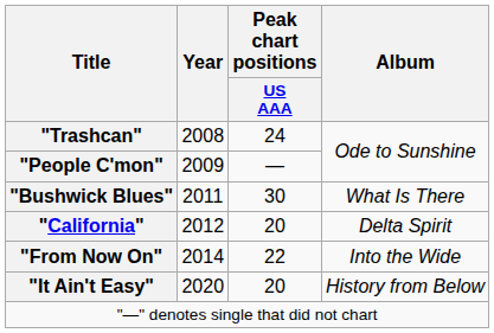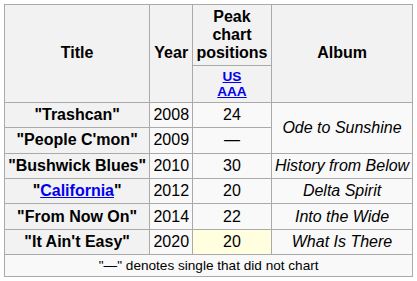"Bushwick Blues" | Year: 2011 -> 2010
"Bushwick Blues" | Album: What Is There -> History from Below
"It Ain't Easy" | Peak chart positions / US AAA: no background -> lightyellow background
"It Ain't Easy" | Album: History from Below -> What Is There
